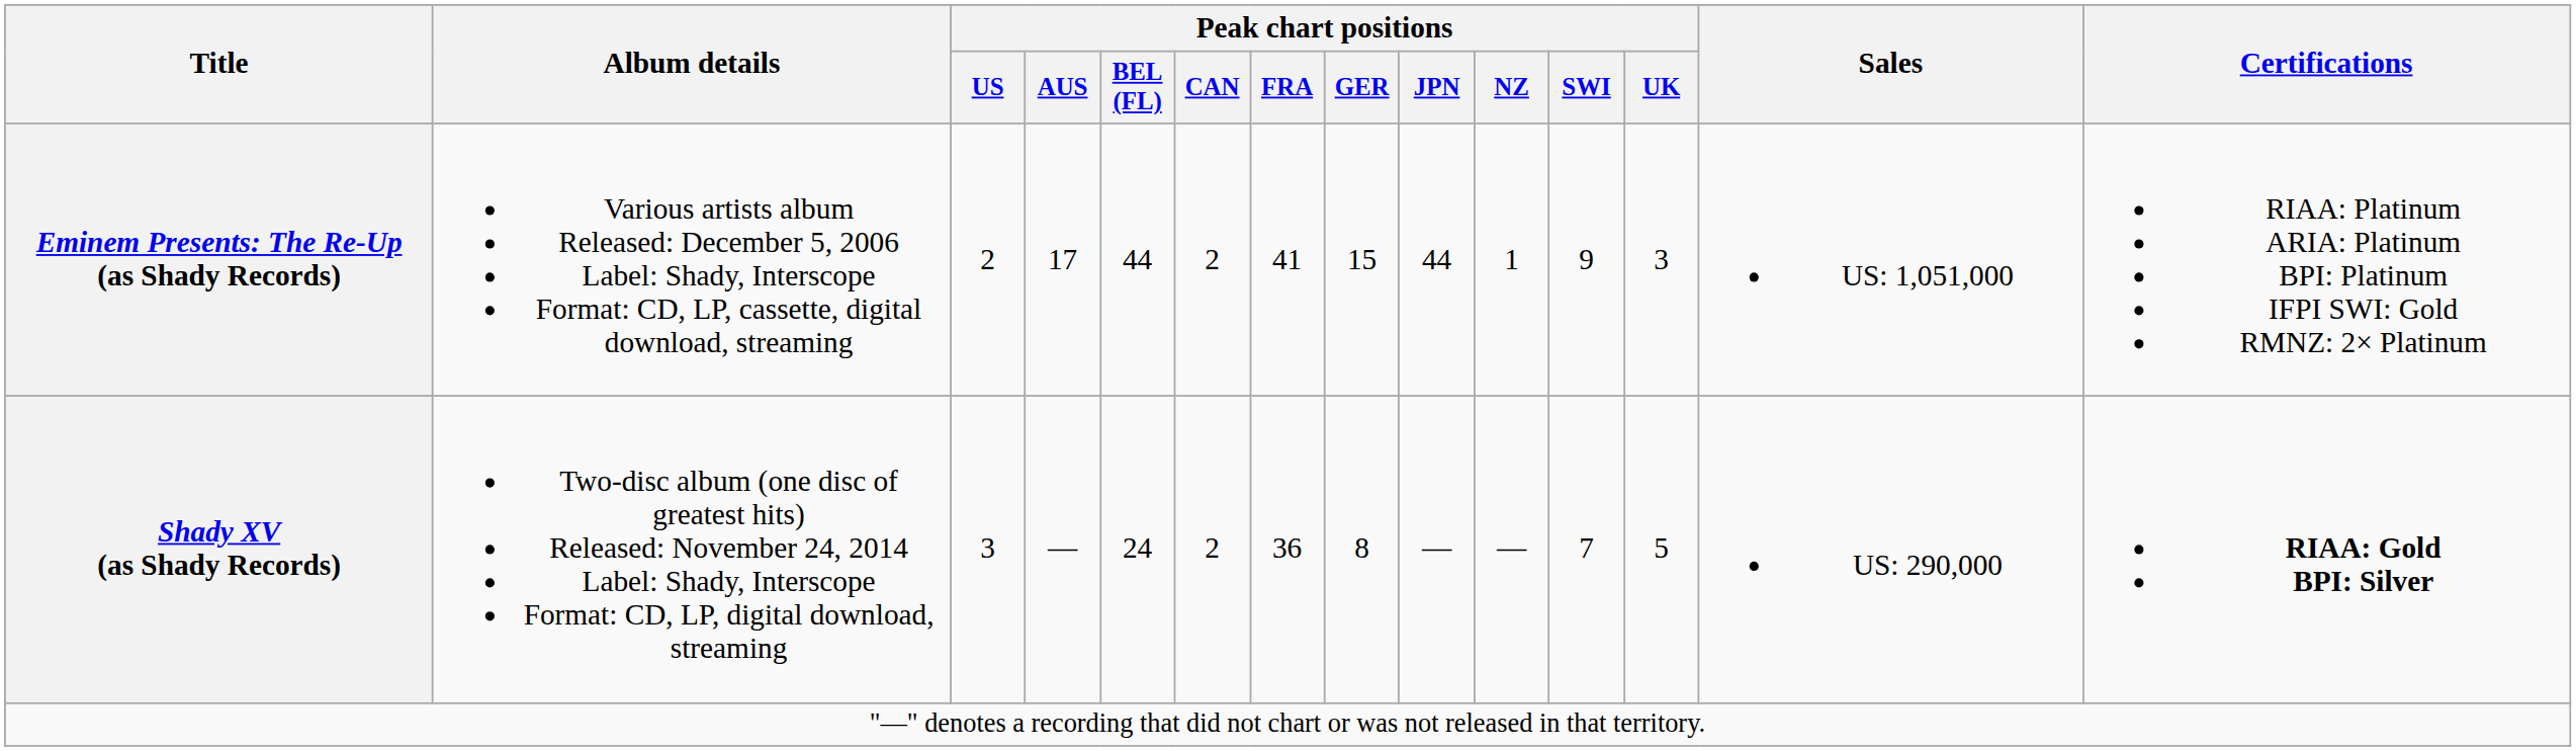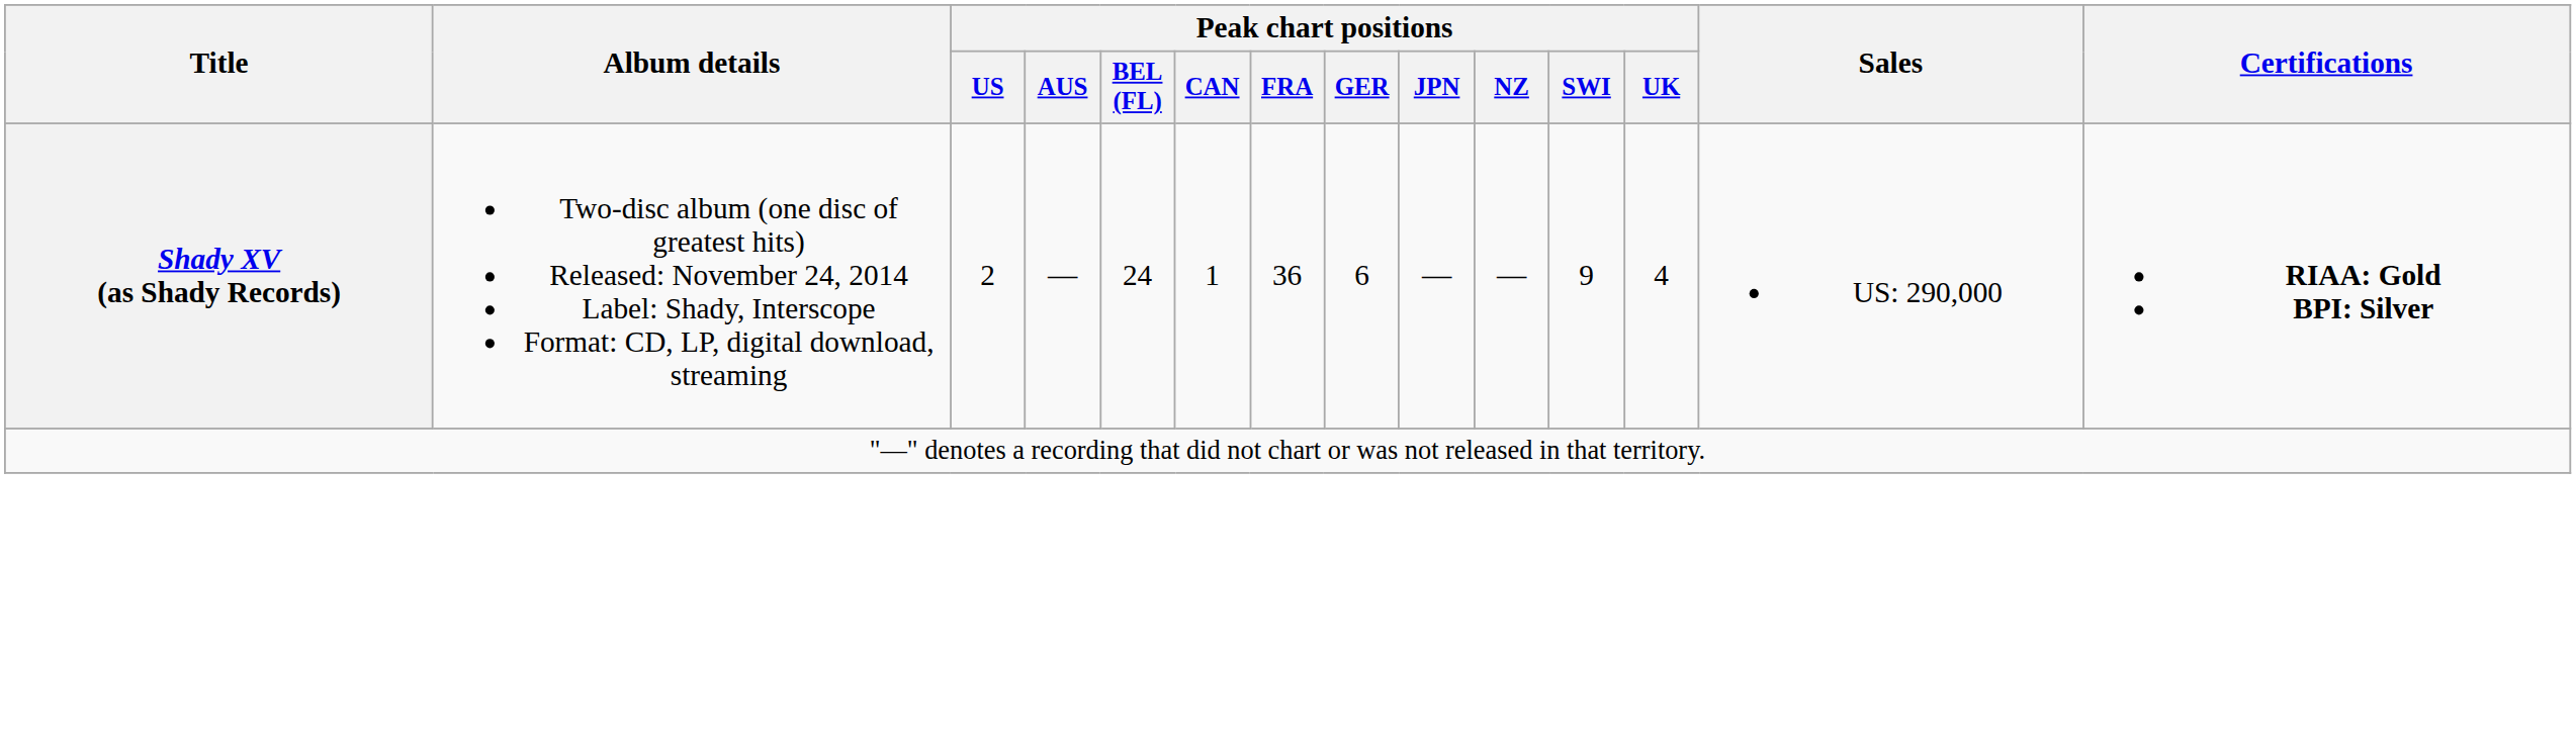- row: Eminem Presents: The Re-Up (as Shady Records) | Various artists album Released: December 5, 2006 Label: Shady, Interscope Format: CD, LP, cassette, digital download, streaming | 2 | 17 | 44 | 2 | 41 | 15 | 44 | 1 | 9 | 3 | US: 1,051,000 | RIAA: Platinum ARIA: Platinum BPI: Platinum IFPI SWI: Gold RMNZ: 2× Platinum
Shady XV (as Shady Records) | Peak chart positions / US: 3 -> 2
Shady XV (as Shady Records) | Peak chart positions / CAN: 2 -> 1
Shady XV (as Shady Records) | Peak chart positions / GER: 8 -> 6
Shady XV (as Shady Records) | Peak chart positions / SWI: 7 -> 9
Shady XV (as Shady Records) | Peak chart positions / UK: 5 -> 4
